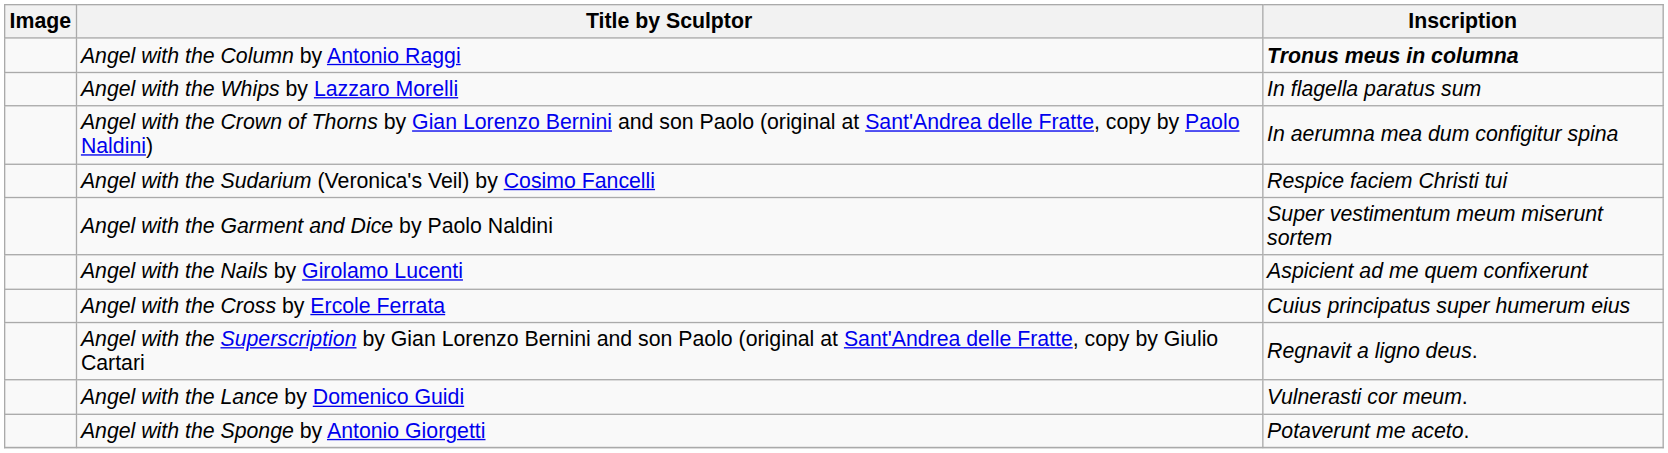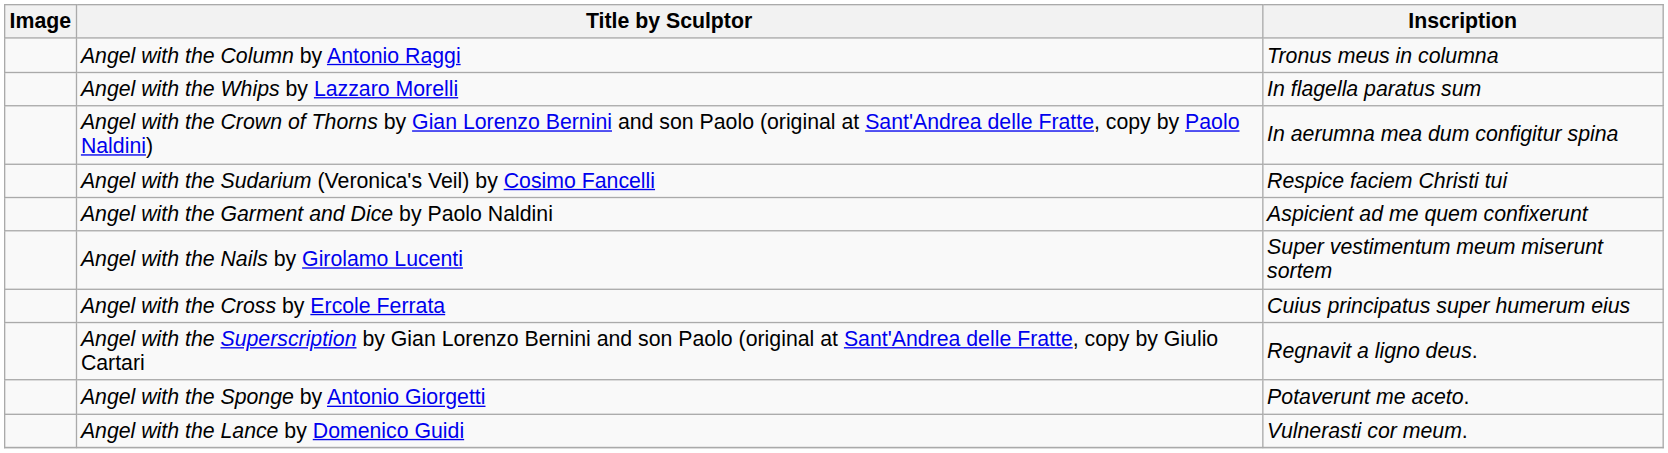Angel with the Column by Antonio Raggi | Inscription: bold -> normal
Angel with the Garment and Dice by Paolo Naldini | Inscription: Super vestimentum meum miserunt sortem -> Aspicient ad me quem confixerunt
Angel with the Nails by Girolamo Lucenti | Inscription: Aspicient ad me quem confixerunt -> Super vestimentum meum miserunt sortem
rows swapped: Angel with the Sponge by Antonio Giorgetti <-> Angel with the Lance by Domenico Guidi
